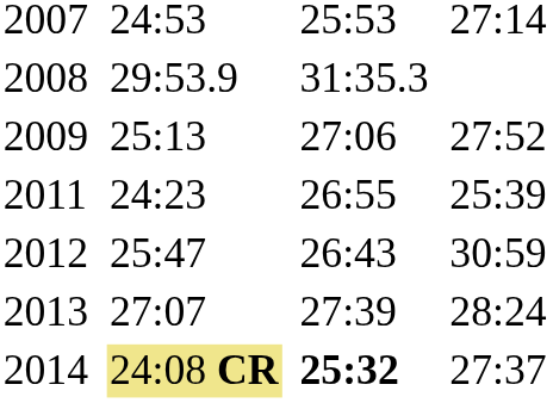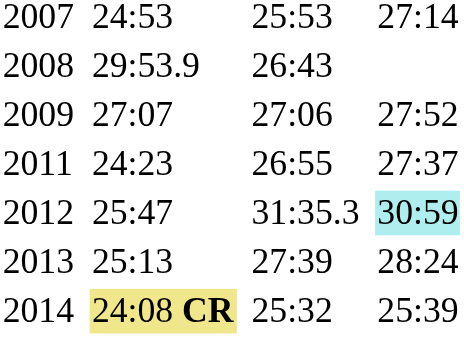2008 | column 5: 31:35.3 -> 26:43
2009 | column 3: 25:13 -> 27:07
2011 | column 7: 25:39 -> 27:37
2012 | column 5: 26:43 -> 31:35.3
2012 | column 7: no background -> paleturquoise background
2013 | column 3: 27:07 -> 25:13
2014 | column 5: bold -> normal
2014 | column 7: 27:37 -> 25:39
